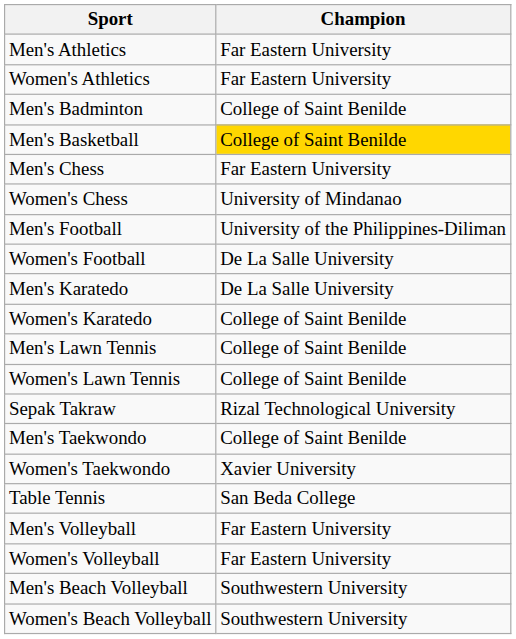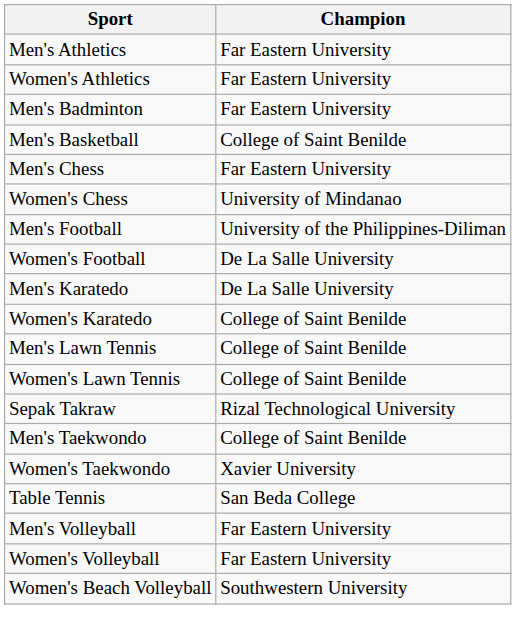Men's Badminton | Champion: College of Saint Benilde -> Far Eastern University
Men's Basketball | Champion: gold background -> no background
- row: Men's Beach Volleyball | Southwestern University
